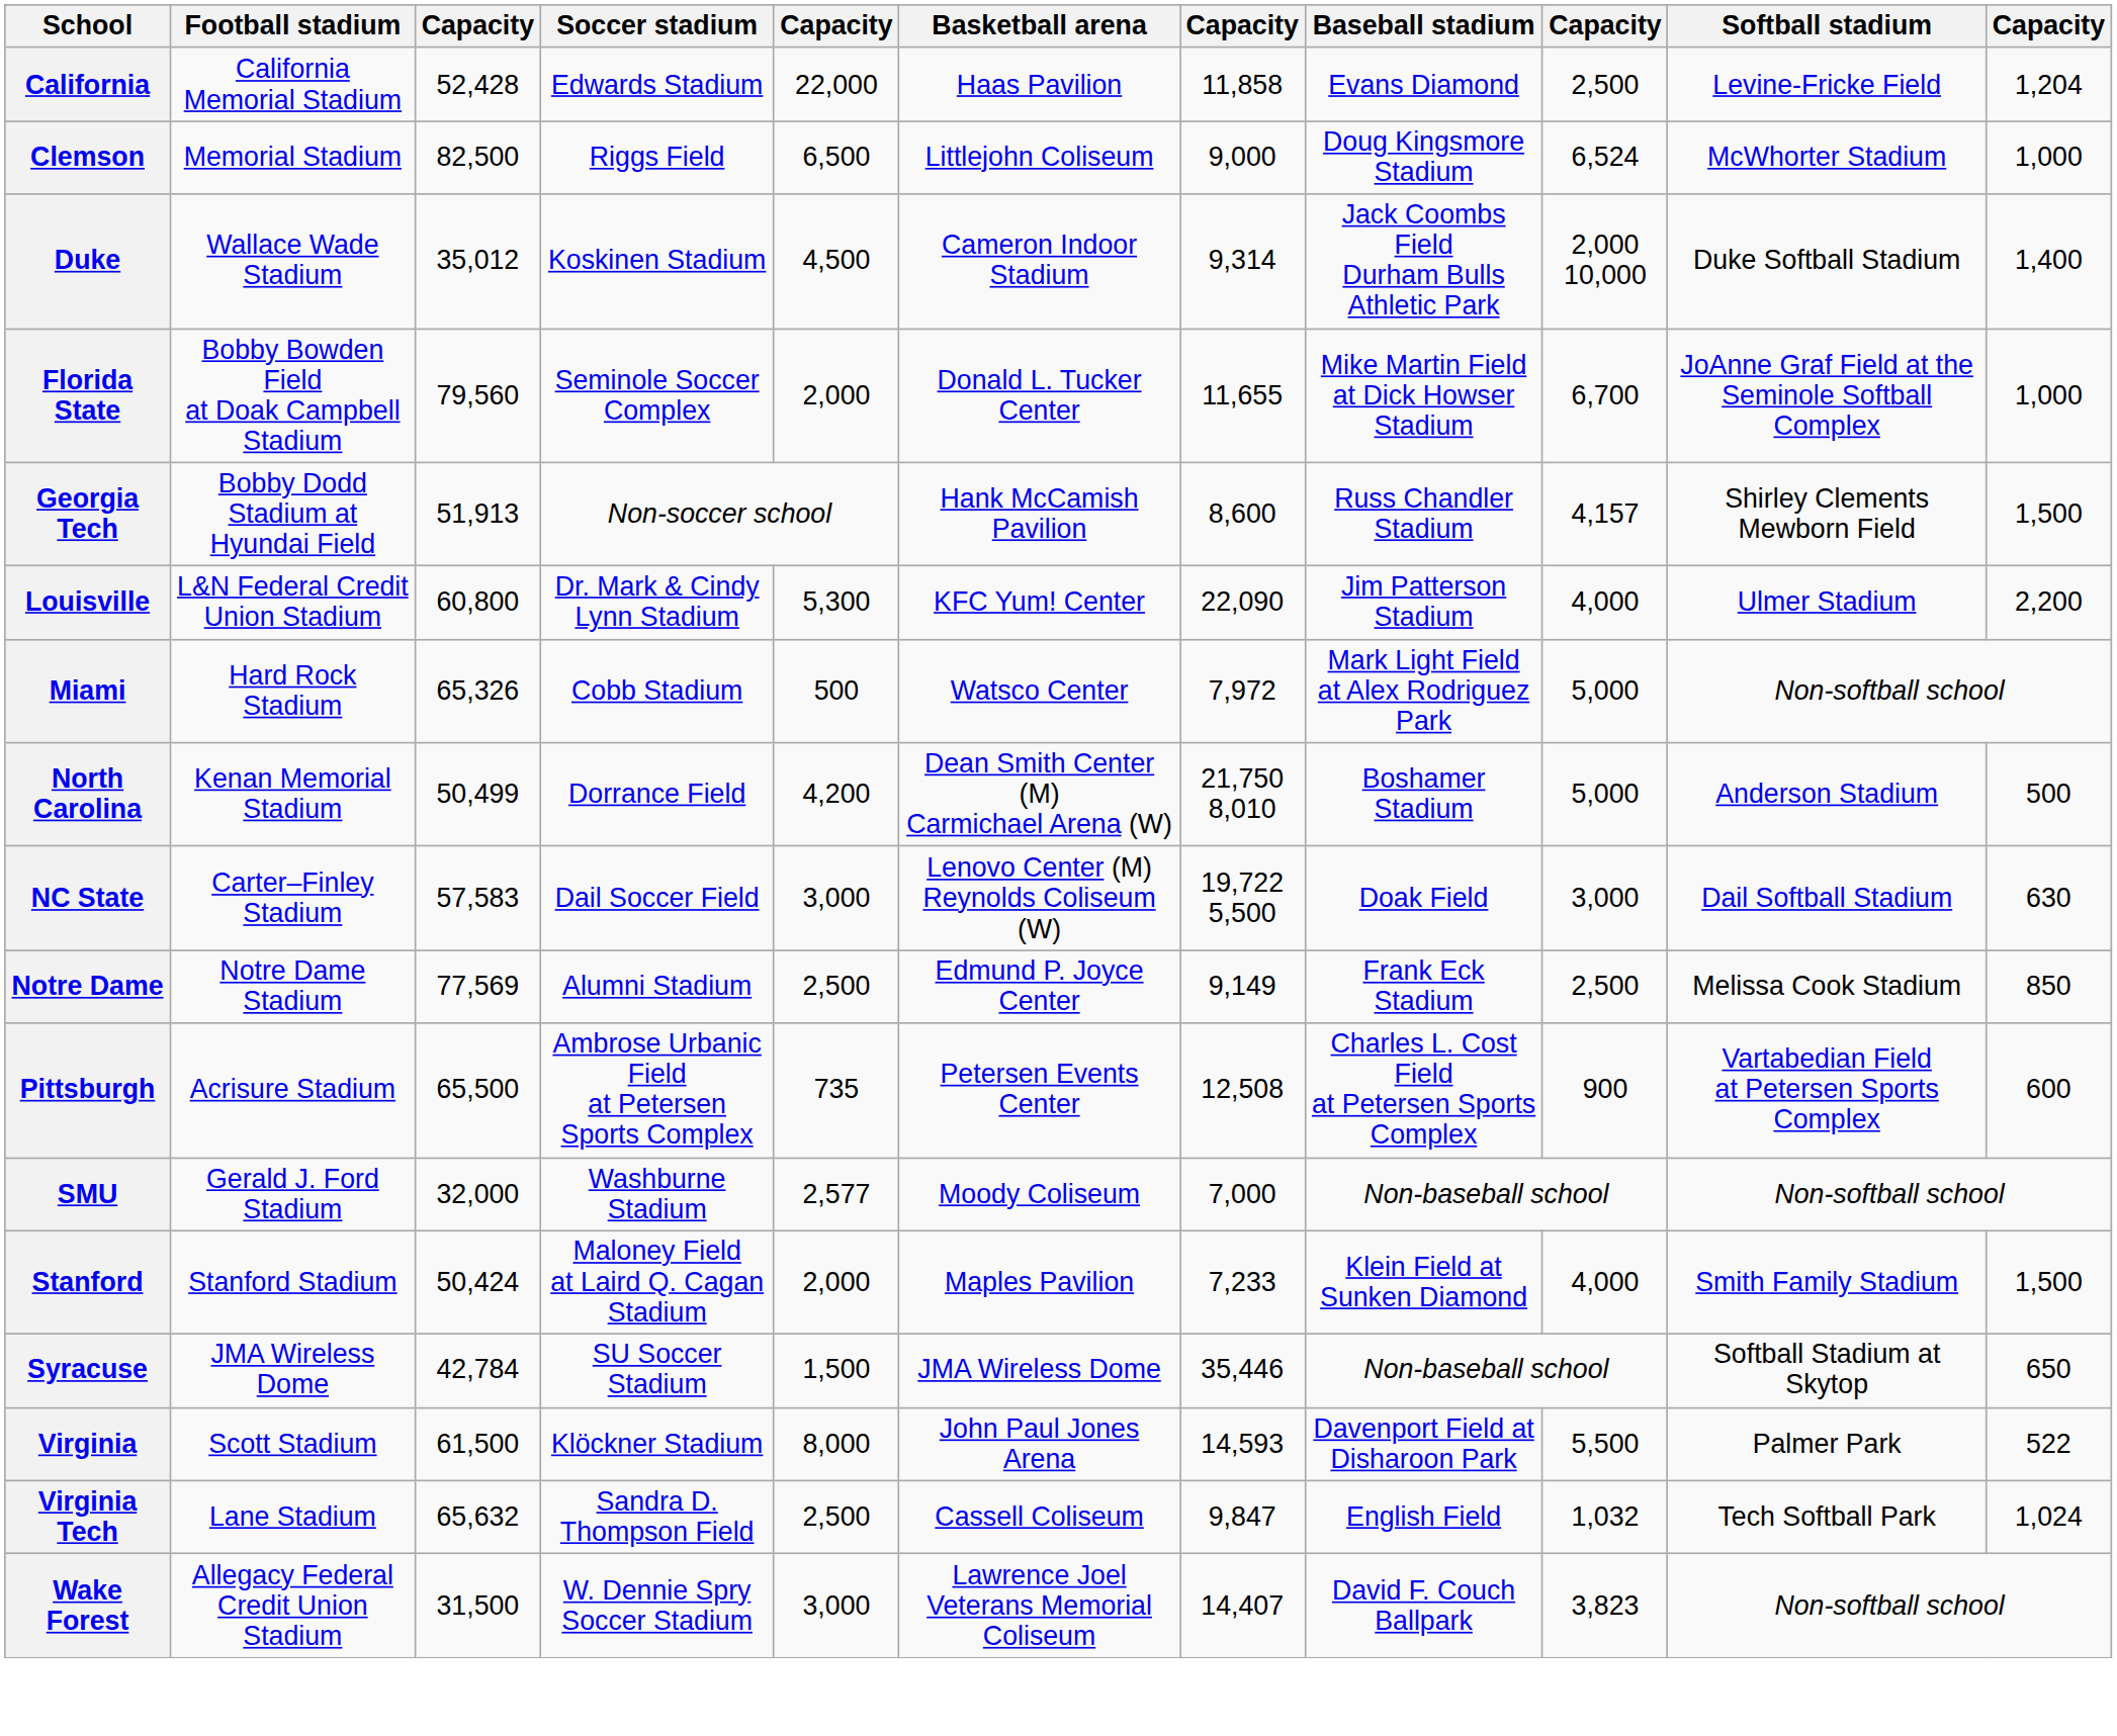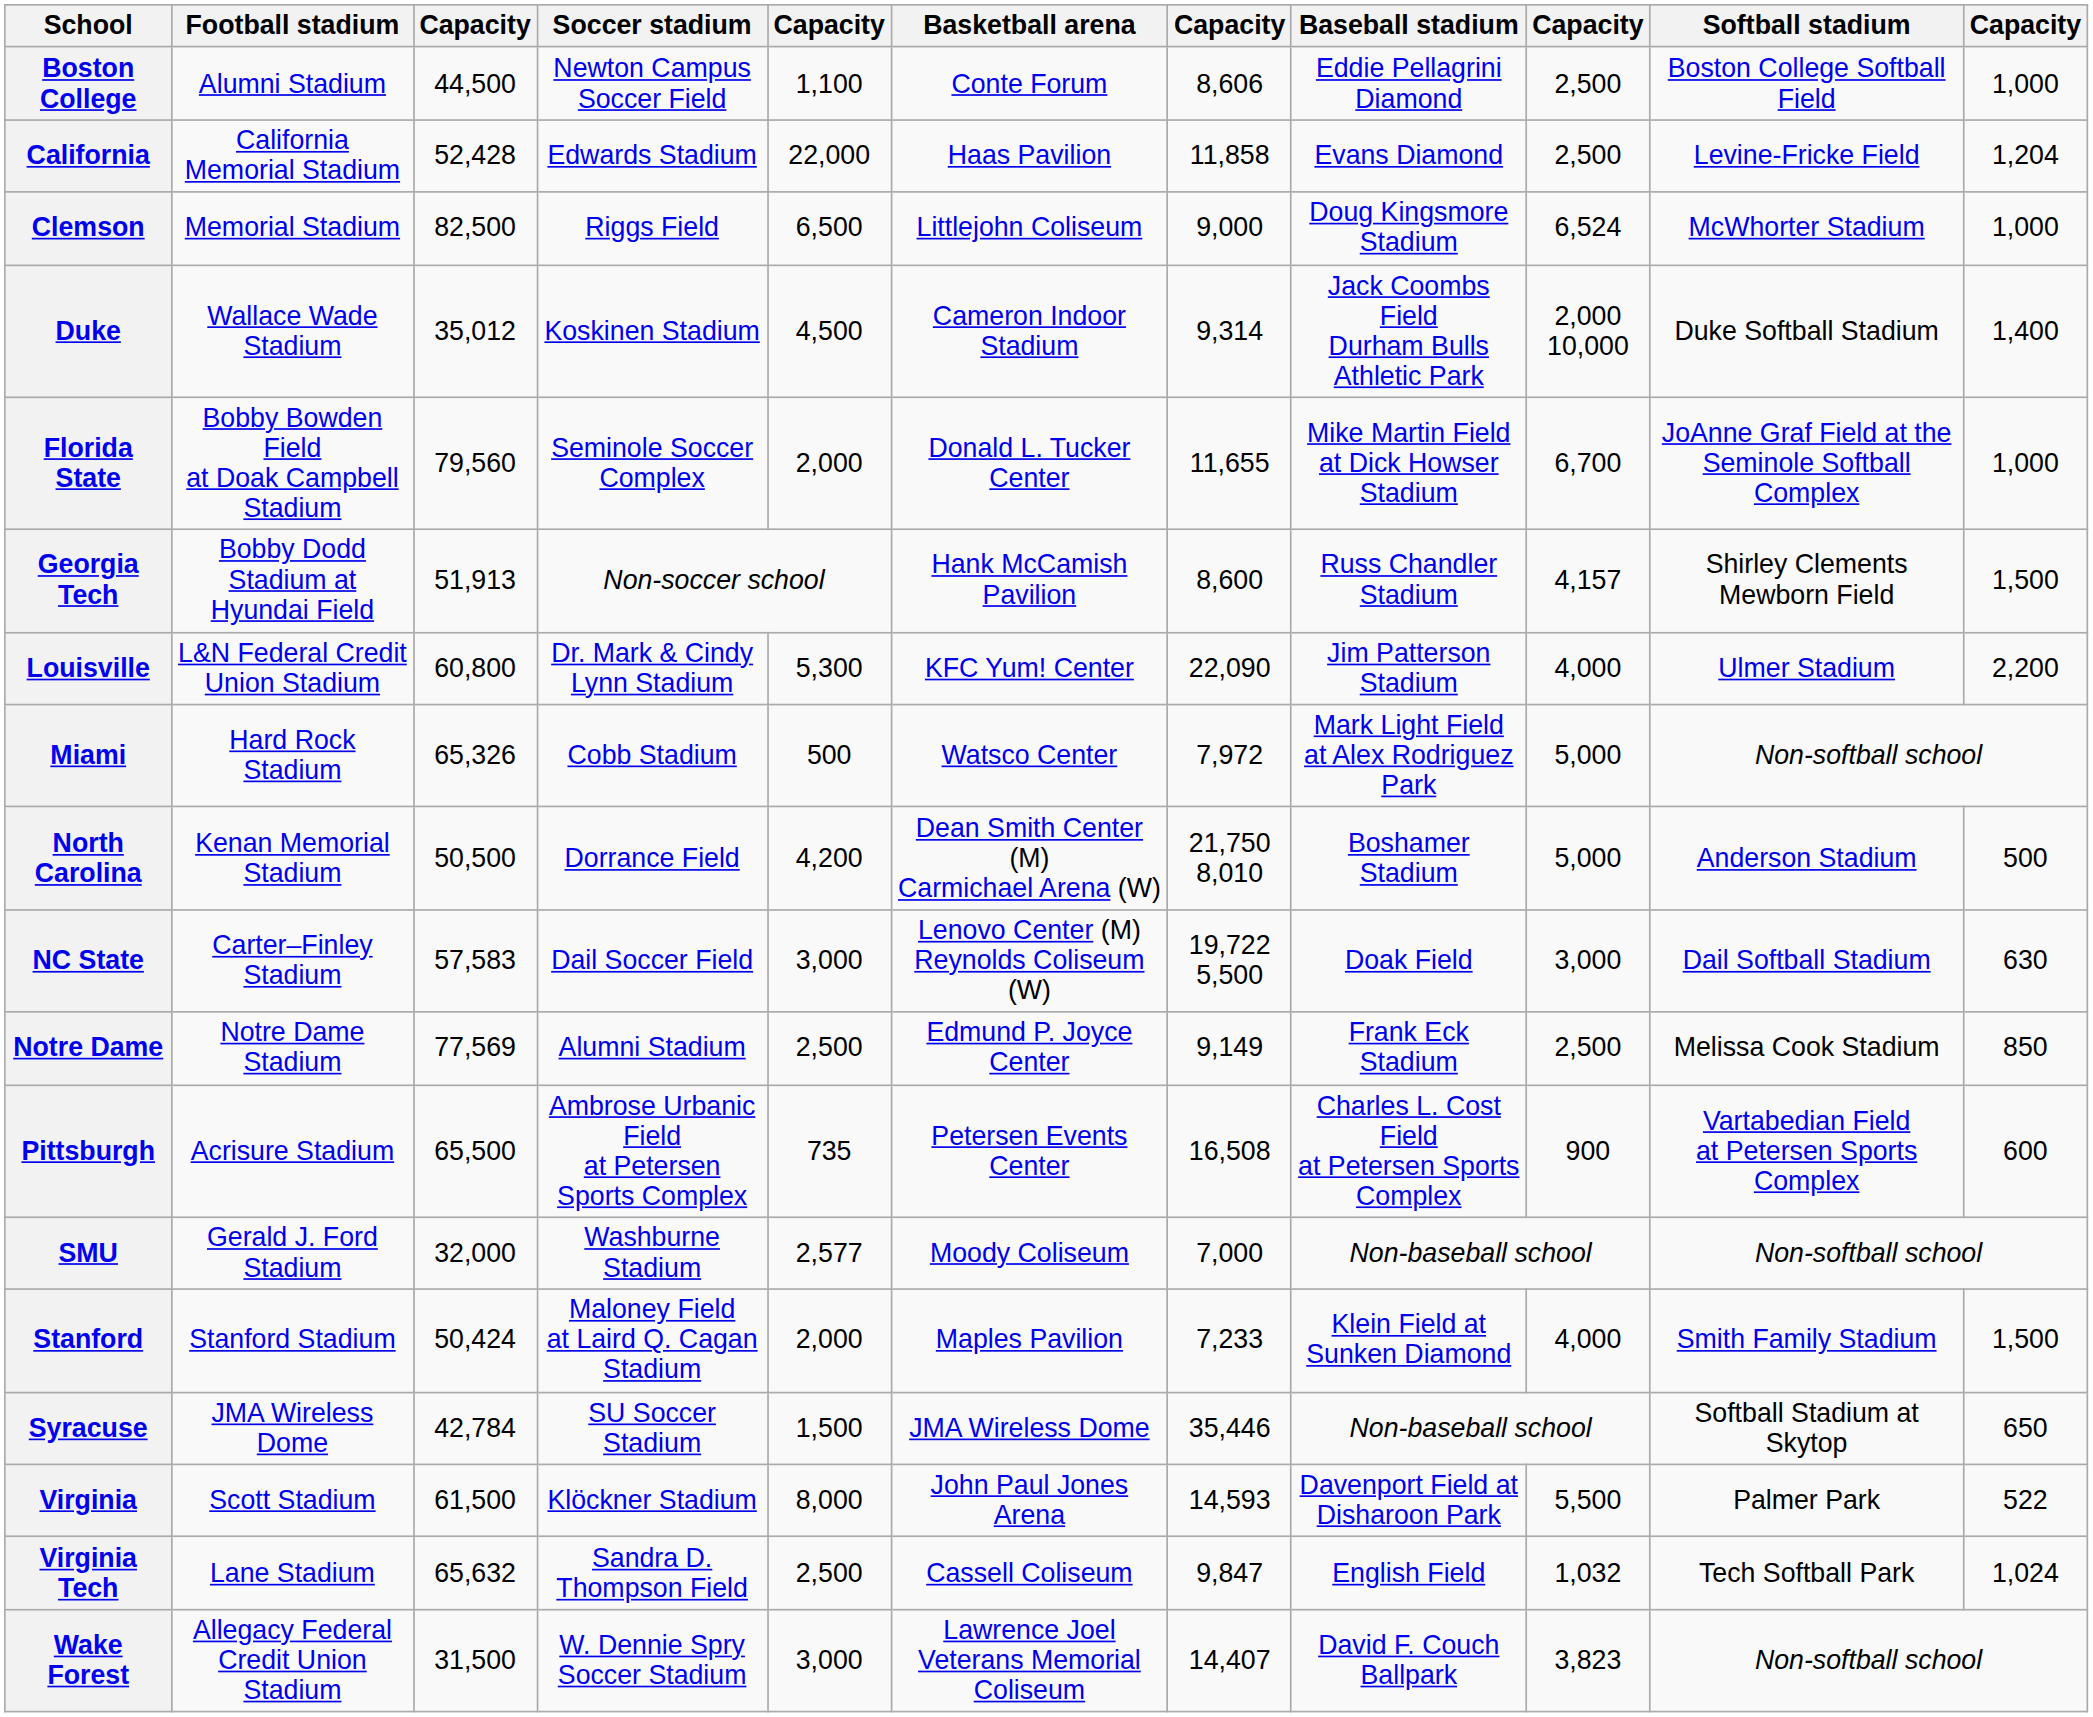+ row: Boston College | Alumni Stadium | 44,500 | Newton Campus Soccer Field | 1,100 | Conte Forum | 8,606 | Eddie Pellagrini Diamond | 2,500 | Boston College Softball Field | 1,000
North Carolina | column 3: 50,499 -> 50,500
Pittsburgh | column 7: 12,508 -> 16,508
